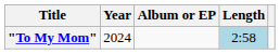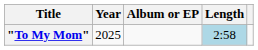"To My Mom" | Year: 2024 -> 2025
